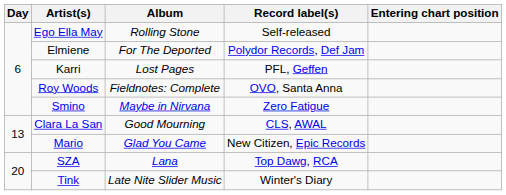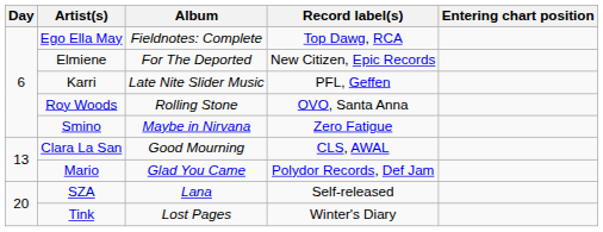Ego Ella May | Album: Rolling Stone -> Fieldnotes: Complete
Ego Ella May | Record label(s): Self-released -> Top Dawg, RCA
Elmiene | Record label(s): Polydor Records, Def Jam -> New Citizen, Epic Records
Karri | Album: Lost Pages -> Late Nite Slider Music
Roy Woods | Album: Fieldnotes: Complete -> Rolling Stone
Mario | Record label(s): New Citizen, Epic Records -> Polydor Records, Def Jam
SZA | Record label(s): Top Dawg, RCA -> Self-released
Tink | Album: Late Nite Slider Music -> Lost Pages
